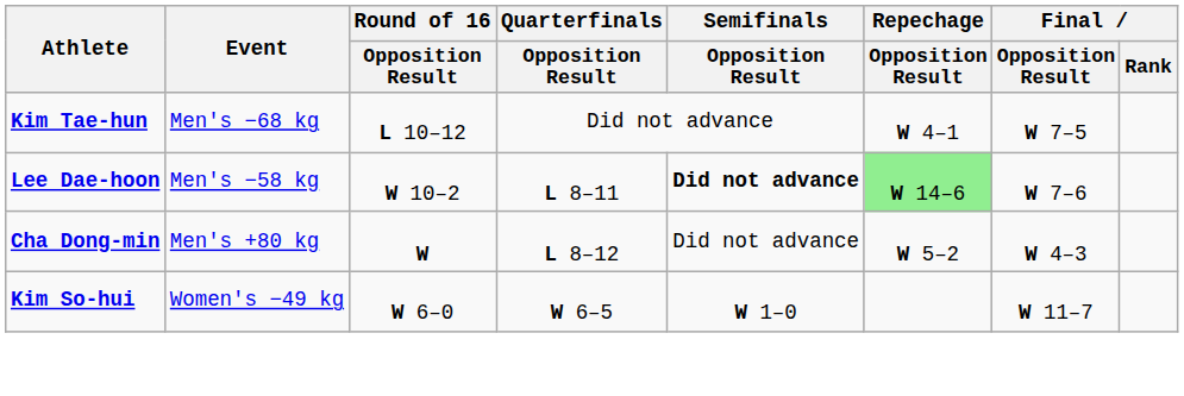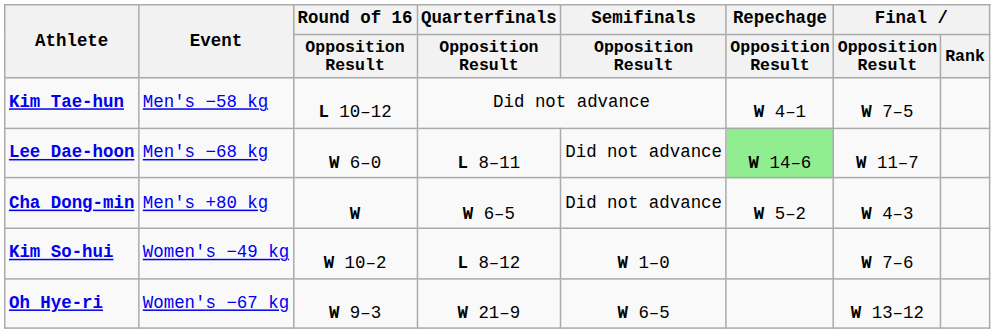Kim Tae-hun | Event: Men's −68 kg -> Men's −58 kg
Lee Dae-hoon | Event: Men's −58 kg -> Men's −68 kg
Lee Dae-hoon | Round of 16 / Opposition Result: W 10–2 -> W 6–0
Lee Dae-hoon | Semifinals / Opposition Result: bold -> normal
Lee Dae-hoon | Final / Opposition Result: W 7–6 -> W 11–7
Cha Dong-min | Quarterfinals / Opposition Result: L 8–12 -> W 6–5
Kim So-hui | Round of 16 / Opposition Result: W 6–0 -> W 10–2
Kim So-hui | Quarterfinals / Opposition Result: W 6–5 -> L 8–12
Kim So-hui | Final / Opposition Result: W 11–7 -> W 7–6
+ row: Oh Hye-ri | Women's −67 kg | W 9–3 | W 21–9 | W 6–5 | W 13–12
